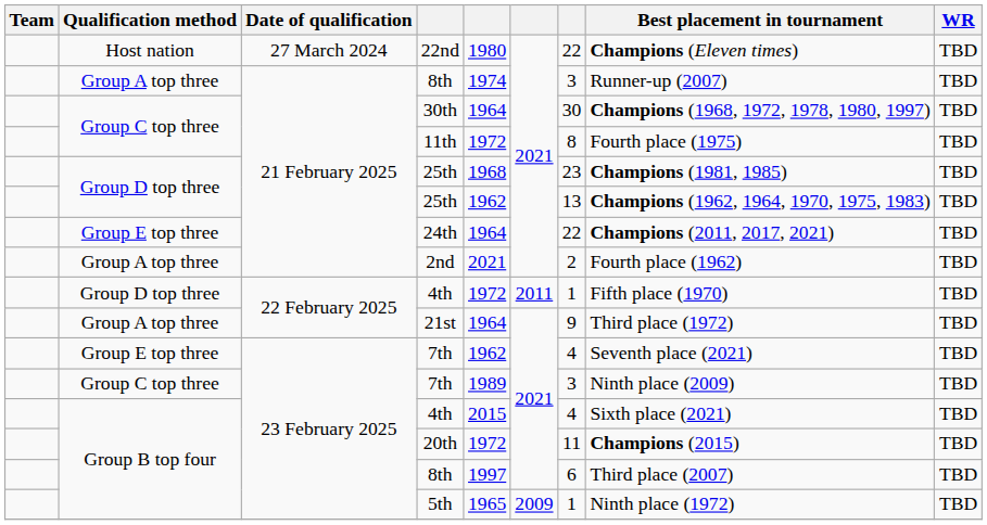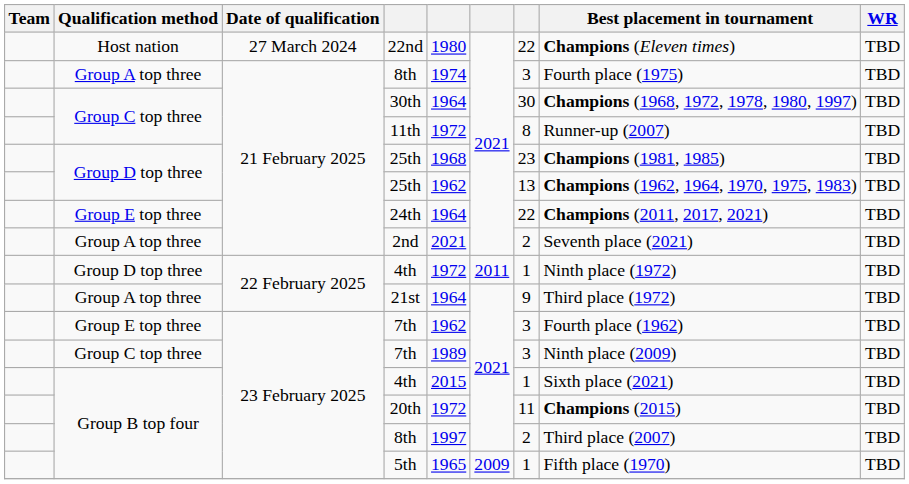Group A top three / 8th | Best placement in tournament: Runner-up (2007) -> Fourth place (1975)
11th | Best placement in tournament: Fourth place (1975) -> Runner-up (2007)
2nd | Best placement in tournament: Fourth place (1962) -> Seventh place (2021)
Group D top three / 4th | Best placement in tournament: Fifth place (1970) -> Ninth place (1972)
Group E top three / 7th | column 7: 4 -> 3
Group E top three / 7th | Best placement in tournament: Seventh place (2021) -> Fourth place (1962)
Group B top four / 4th | column 7: 4 -> 1
Group B top four / 8th | column 7: 6 -> 2
5th | Best placement in tournament: Ninth place (1972) -> Fifth place (1970)
